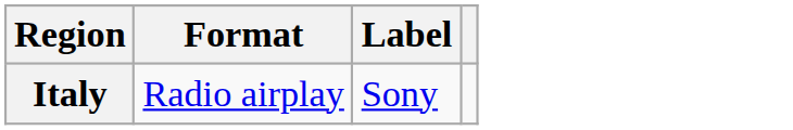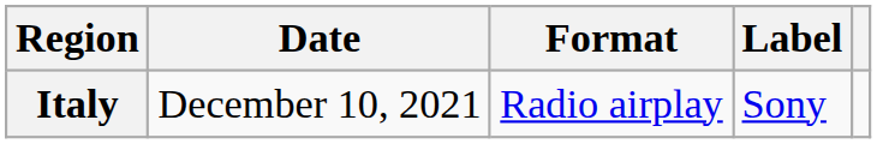+ column: Date | December 10, 2021
